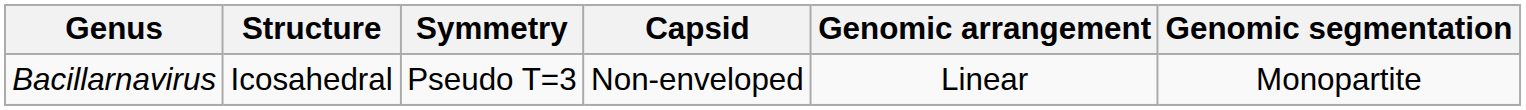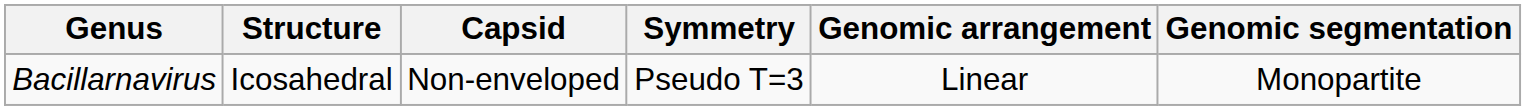columns swapped: Symmetry <-> Capsid
